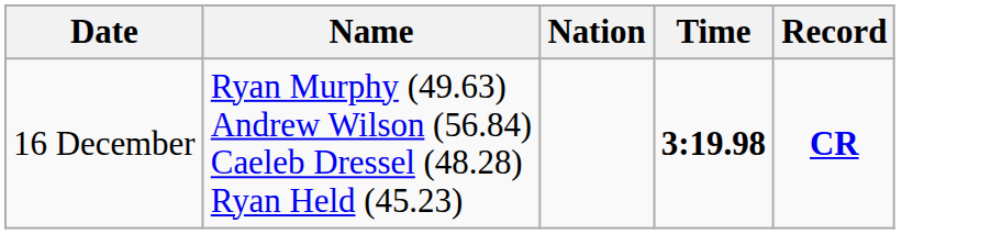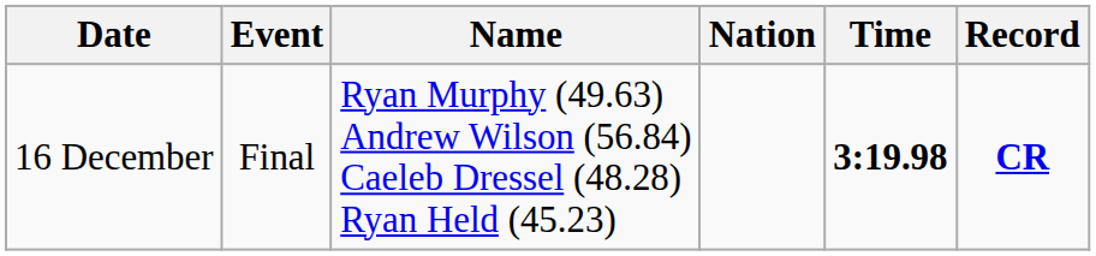+ column: Event | Final
